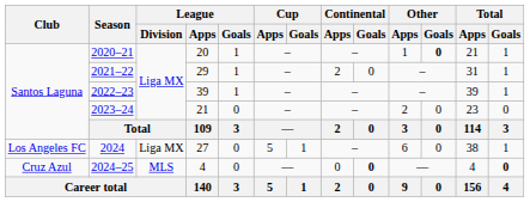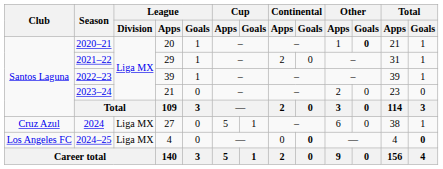2024 | Club: Los Angeles FC -> Cruz Azul
2024–25 | Club: Cruz Azul -> Los Angeles FC
2024–25 | League / Division: MLS -> Liga MX
